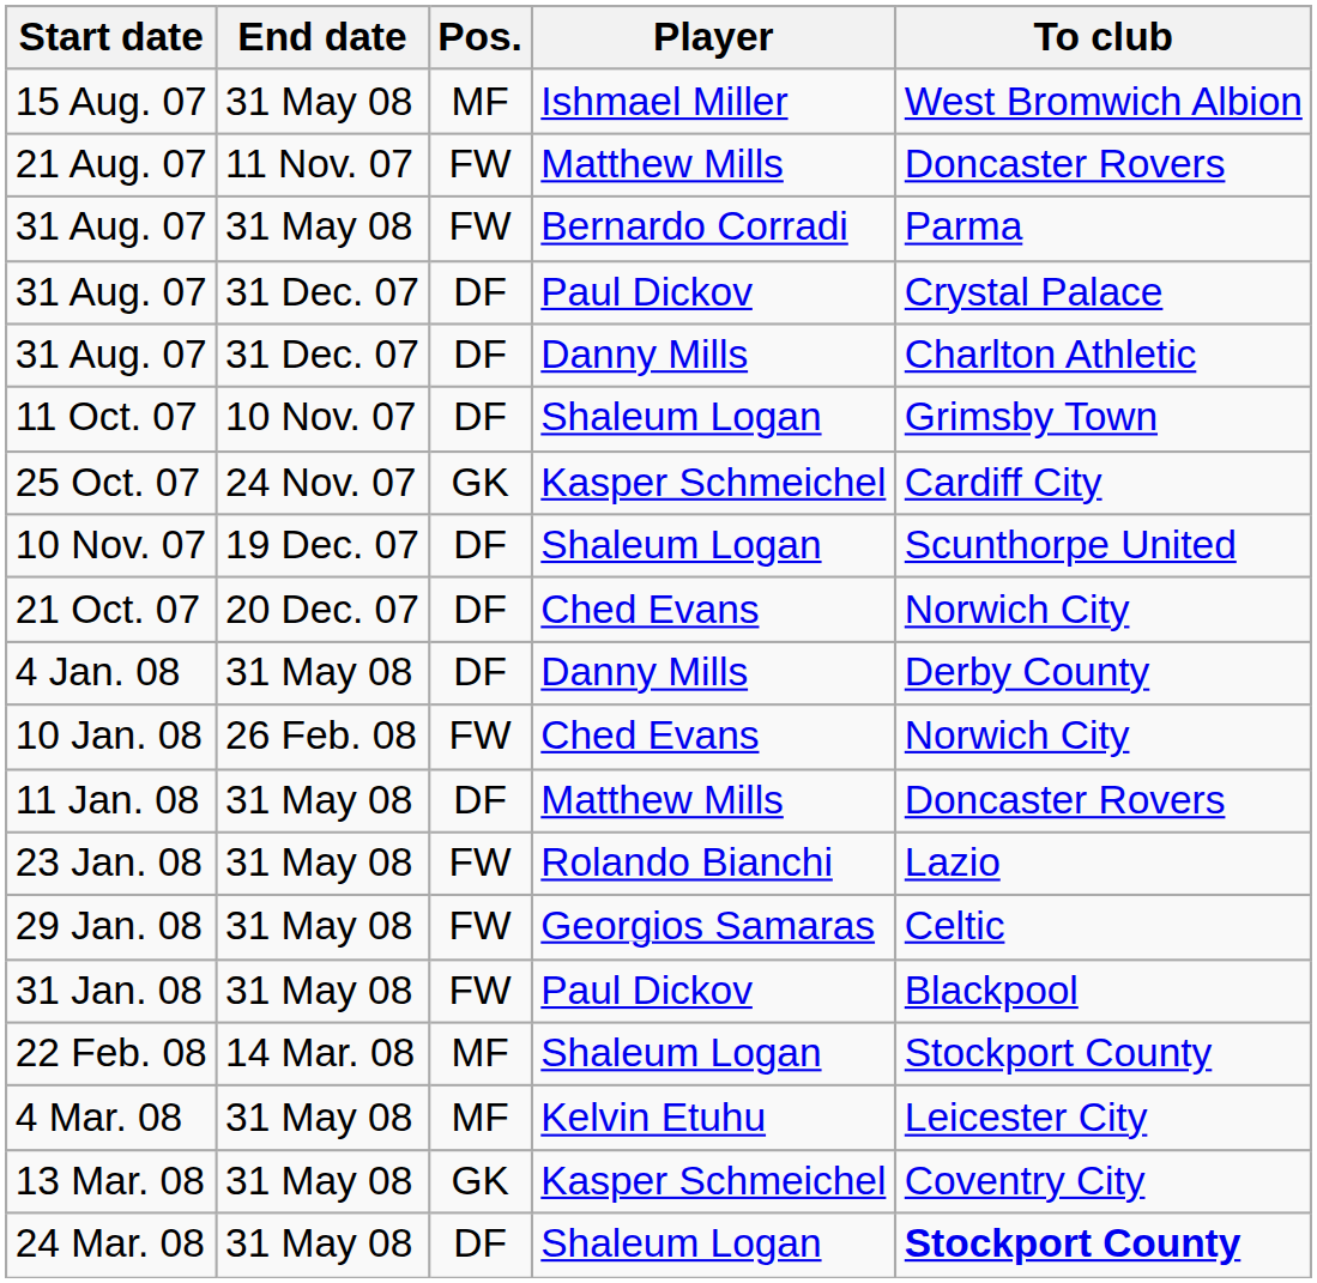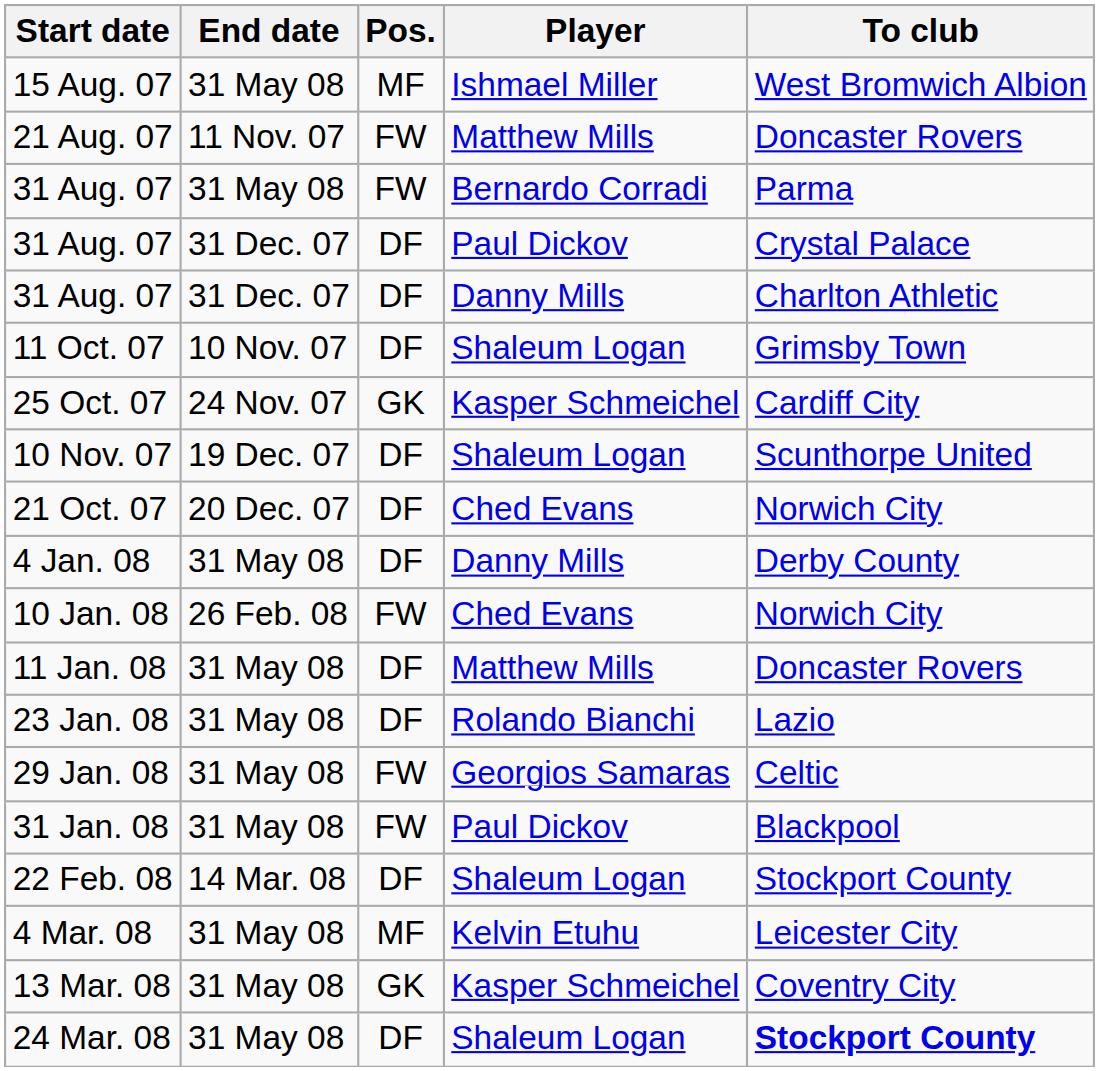23 Jan. 08 | Pos.: FW -> DF
22 Feb. 08 | Pos.: MF -> DF
